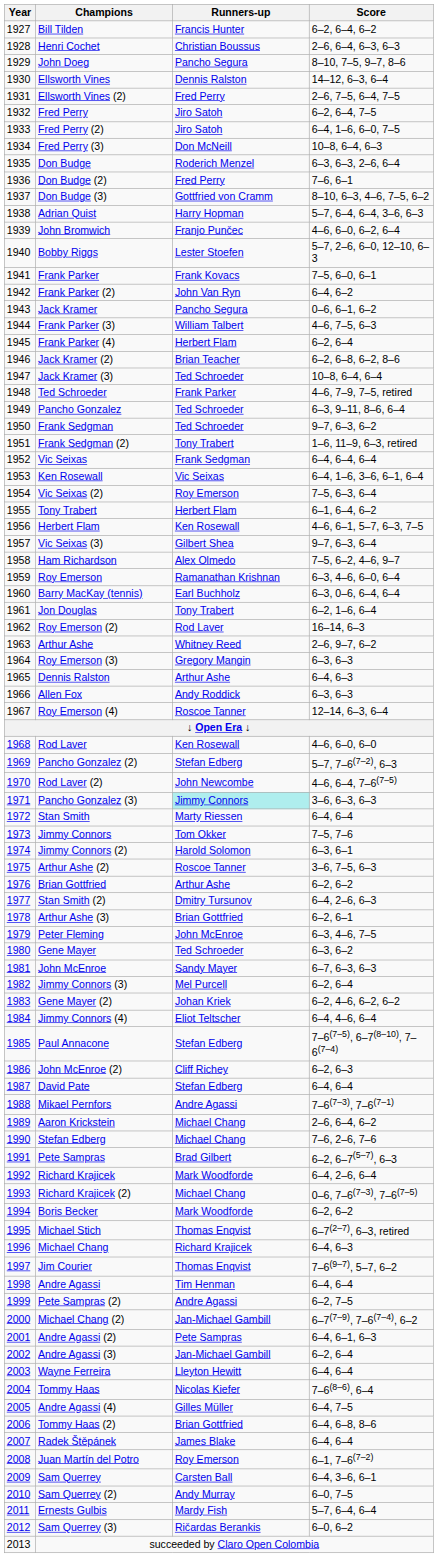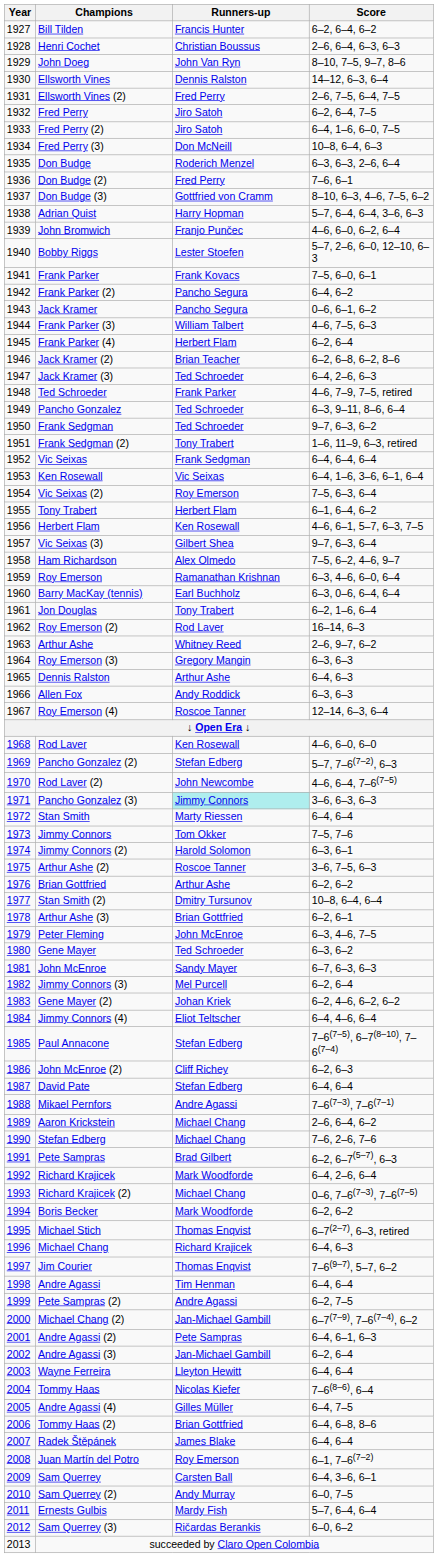John Doeg | Runners-up: Pancho Segura -> John Van Ryn
Frank Parker (2) | Runners-up: John Van Ryn -> Pancho Segura
Jack Kramer (3) | Score: 10–8, 6–4, 6–4 -> 6–4, 2–6, 6–3
Stan Smith (2) | Score: 6–4, 2–6, 6–3 -> 10–8, 6–4, 6–4
